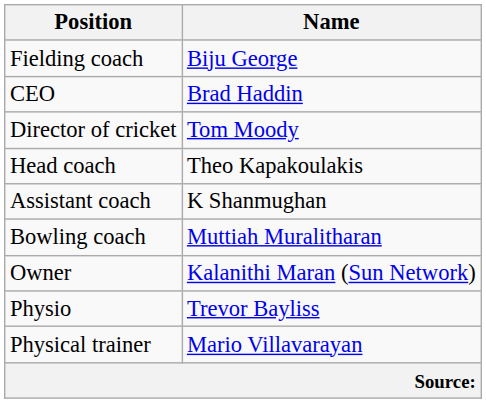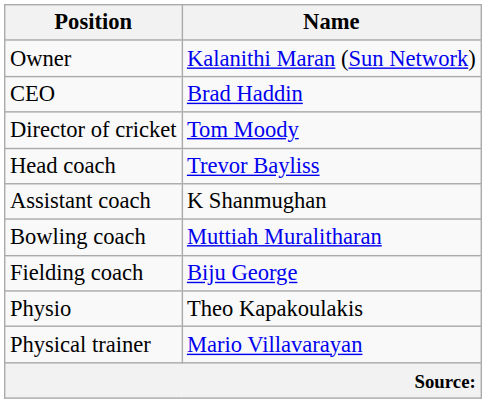rows swapped: Owner <-> Fielding coach
Head coach | Name: Theo Kapakoulakis -> Trevor Bayliss
Physio | Name: Trevor Bayliss -> Theo Kapakoulakis
